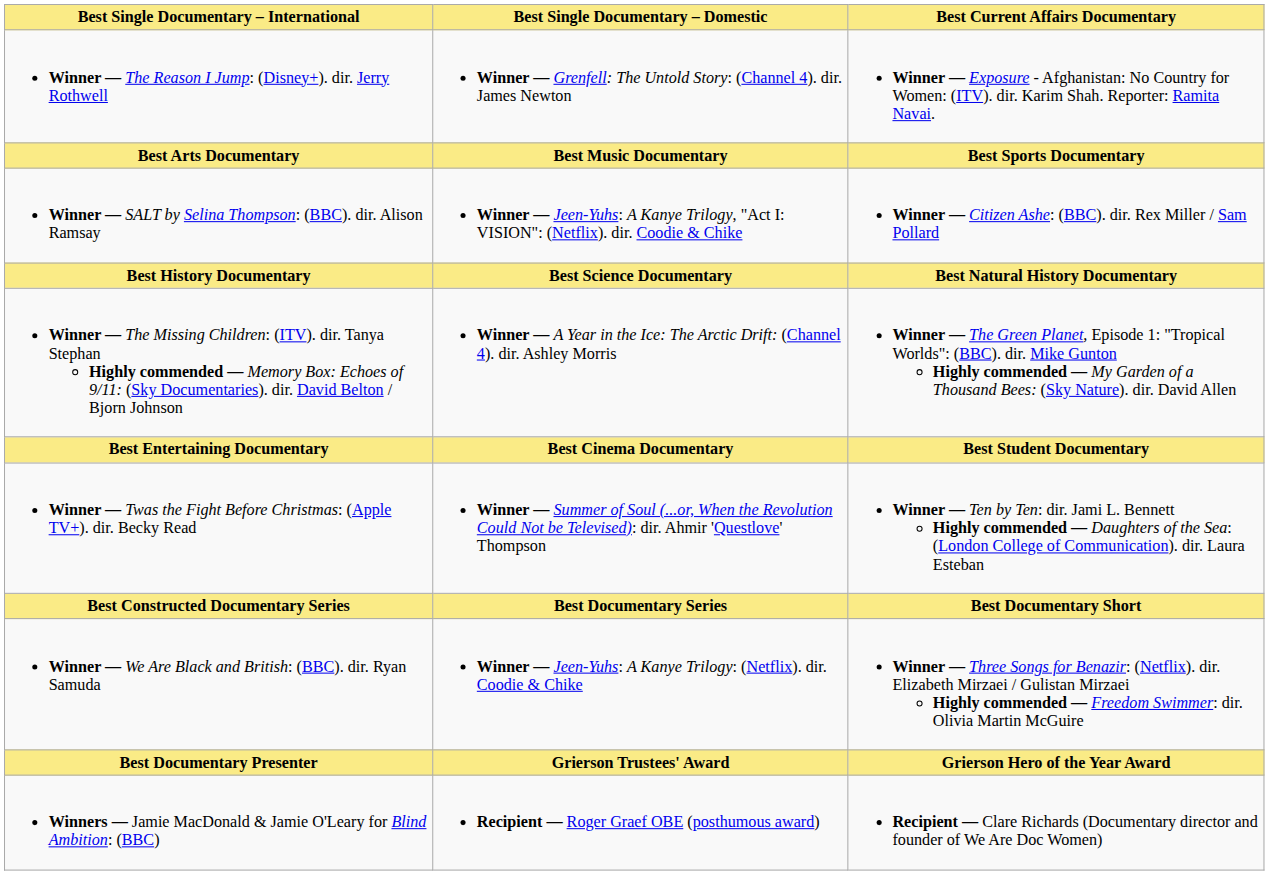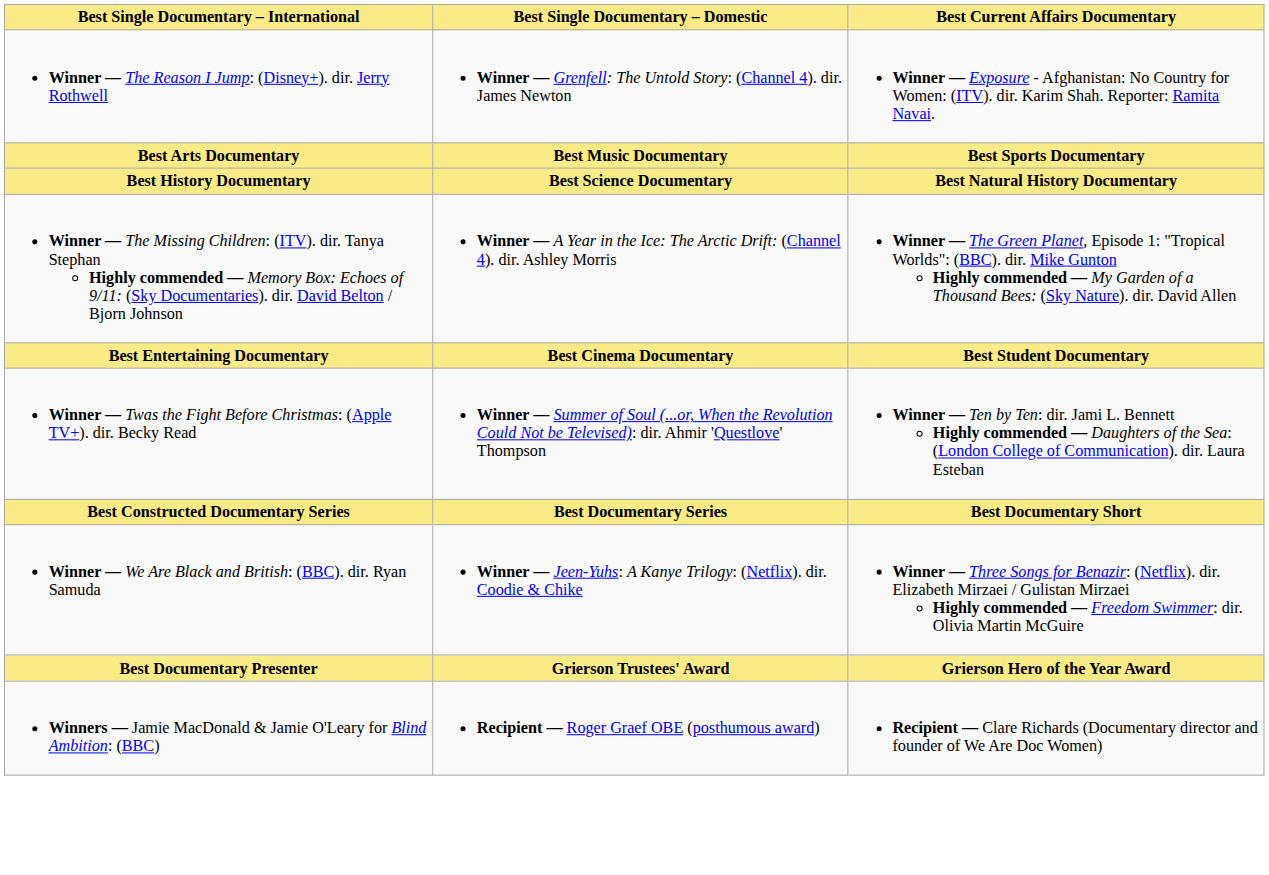- row: Winner — SALT by Selina Thompson: (BBC). dir. Alison Ramsay | Winner — Jeen-Yuhs: A Kanye Trilogy, "Act I: VISION": (Netflix). dir. Coodie & Chike | Winner — Citizen Ashe: (BBC). dir. Rex Miller / Sam Pollard
